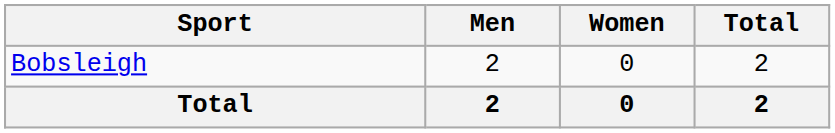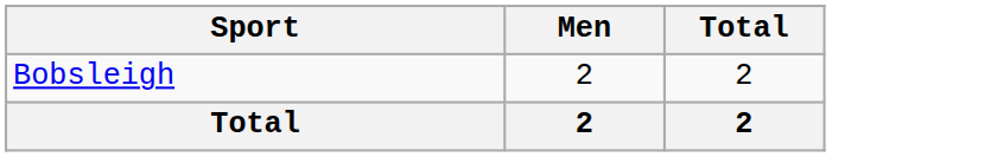- column: Women | 0 | 0
